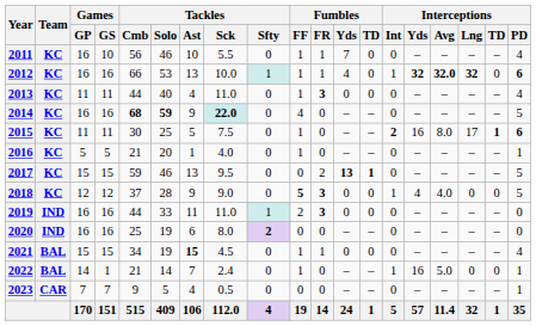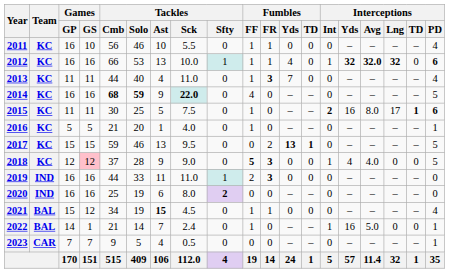2011 | Fumbles / Yds: 7 -> 0
2013 | Fumbles / Yds: 0 -> 7
2018 | Games / GS: no background -> pink background
2021 | Games / GS: 15 -> 12
